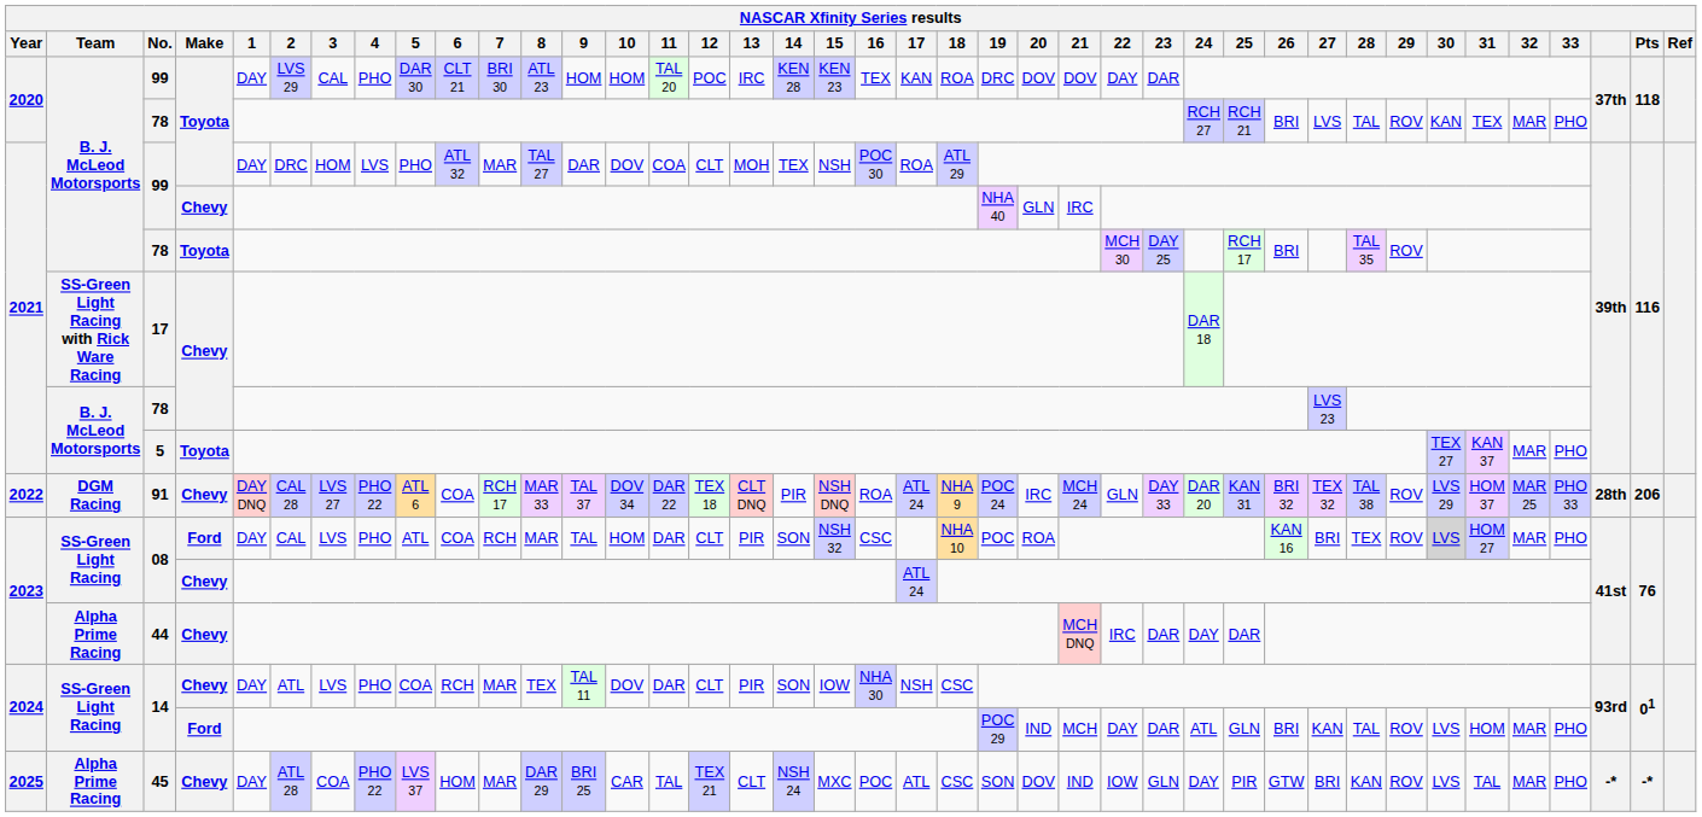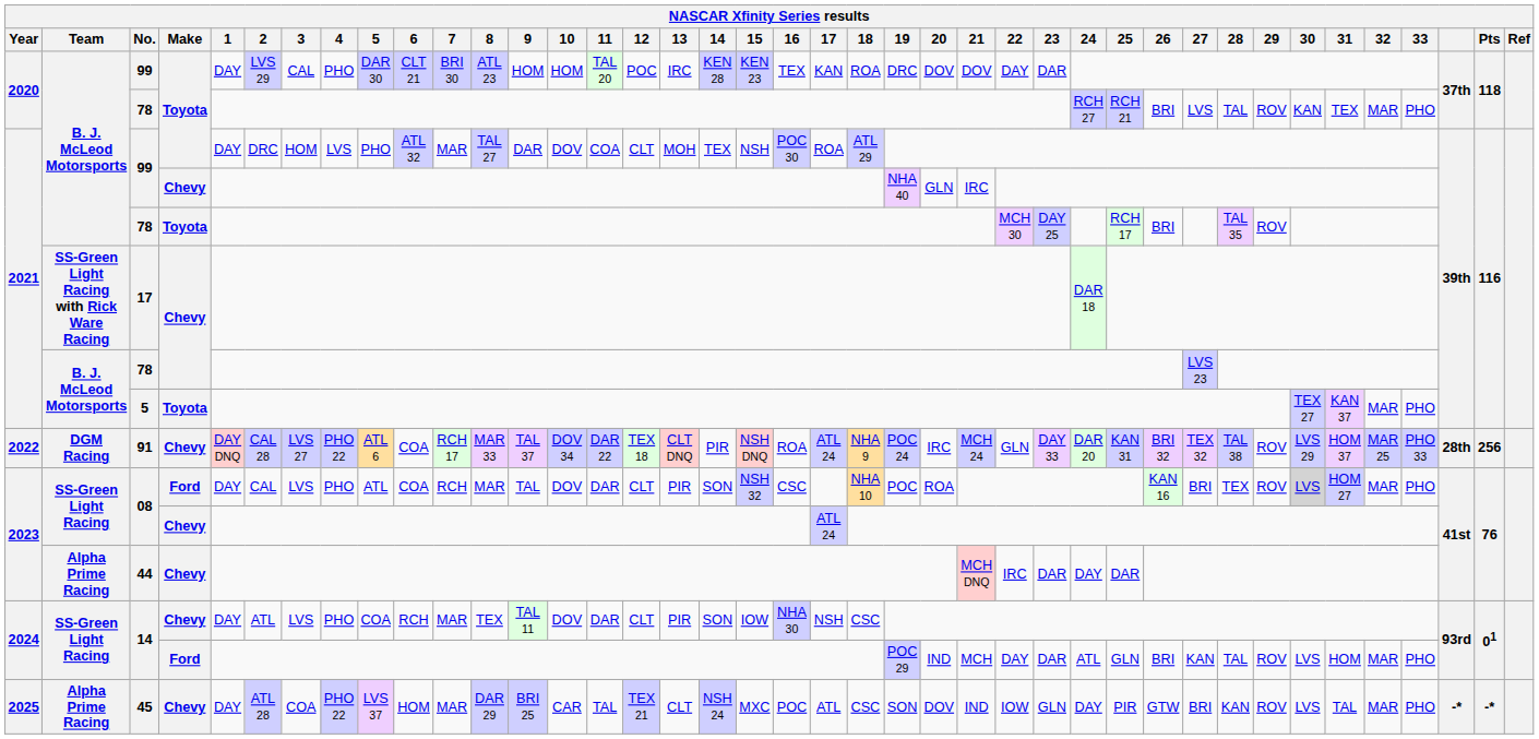91 | Pts: 206 -> 256
08 / Ford | 10: HOM -> DOV
